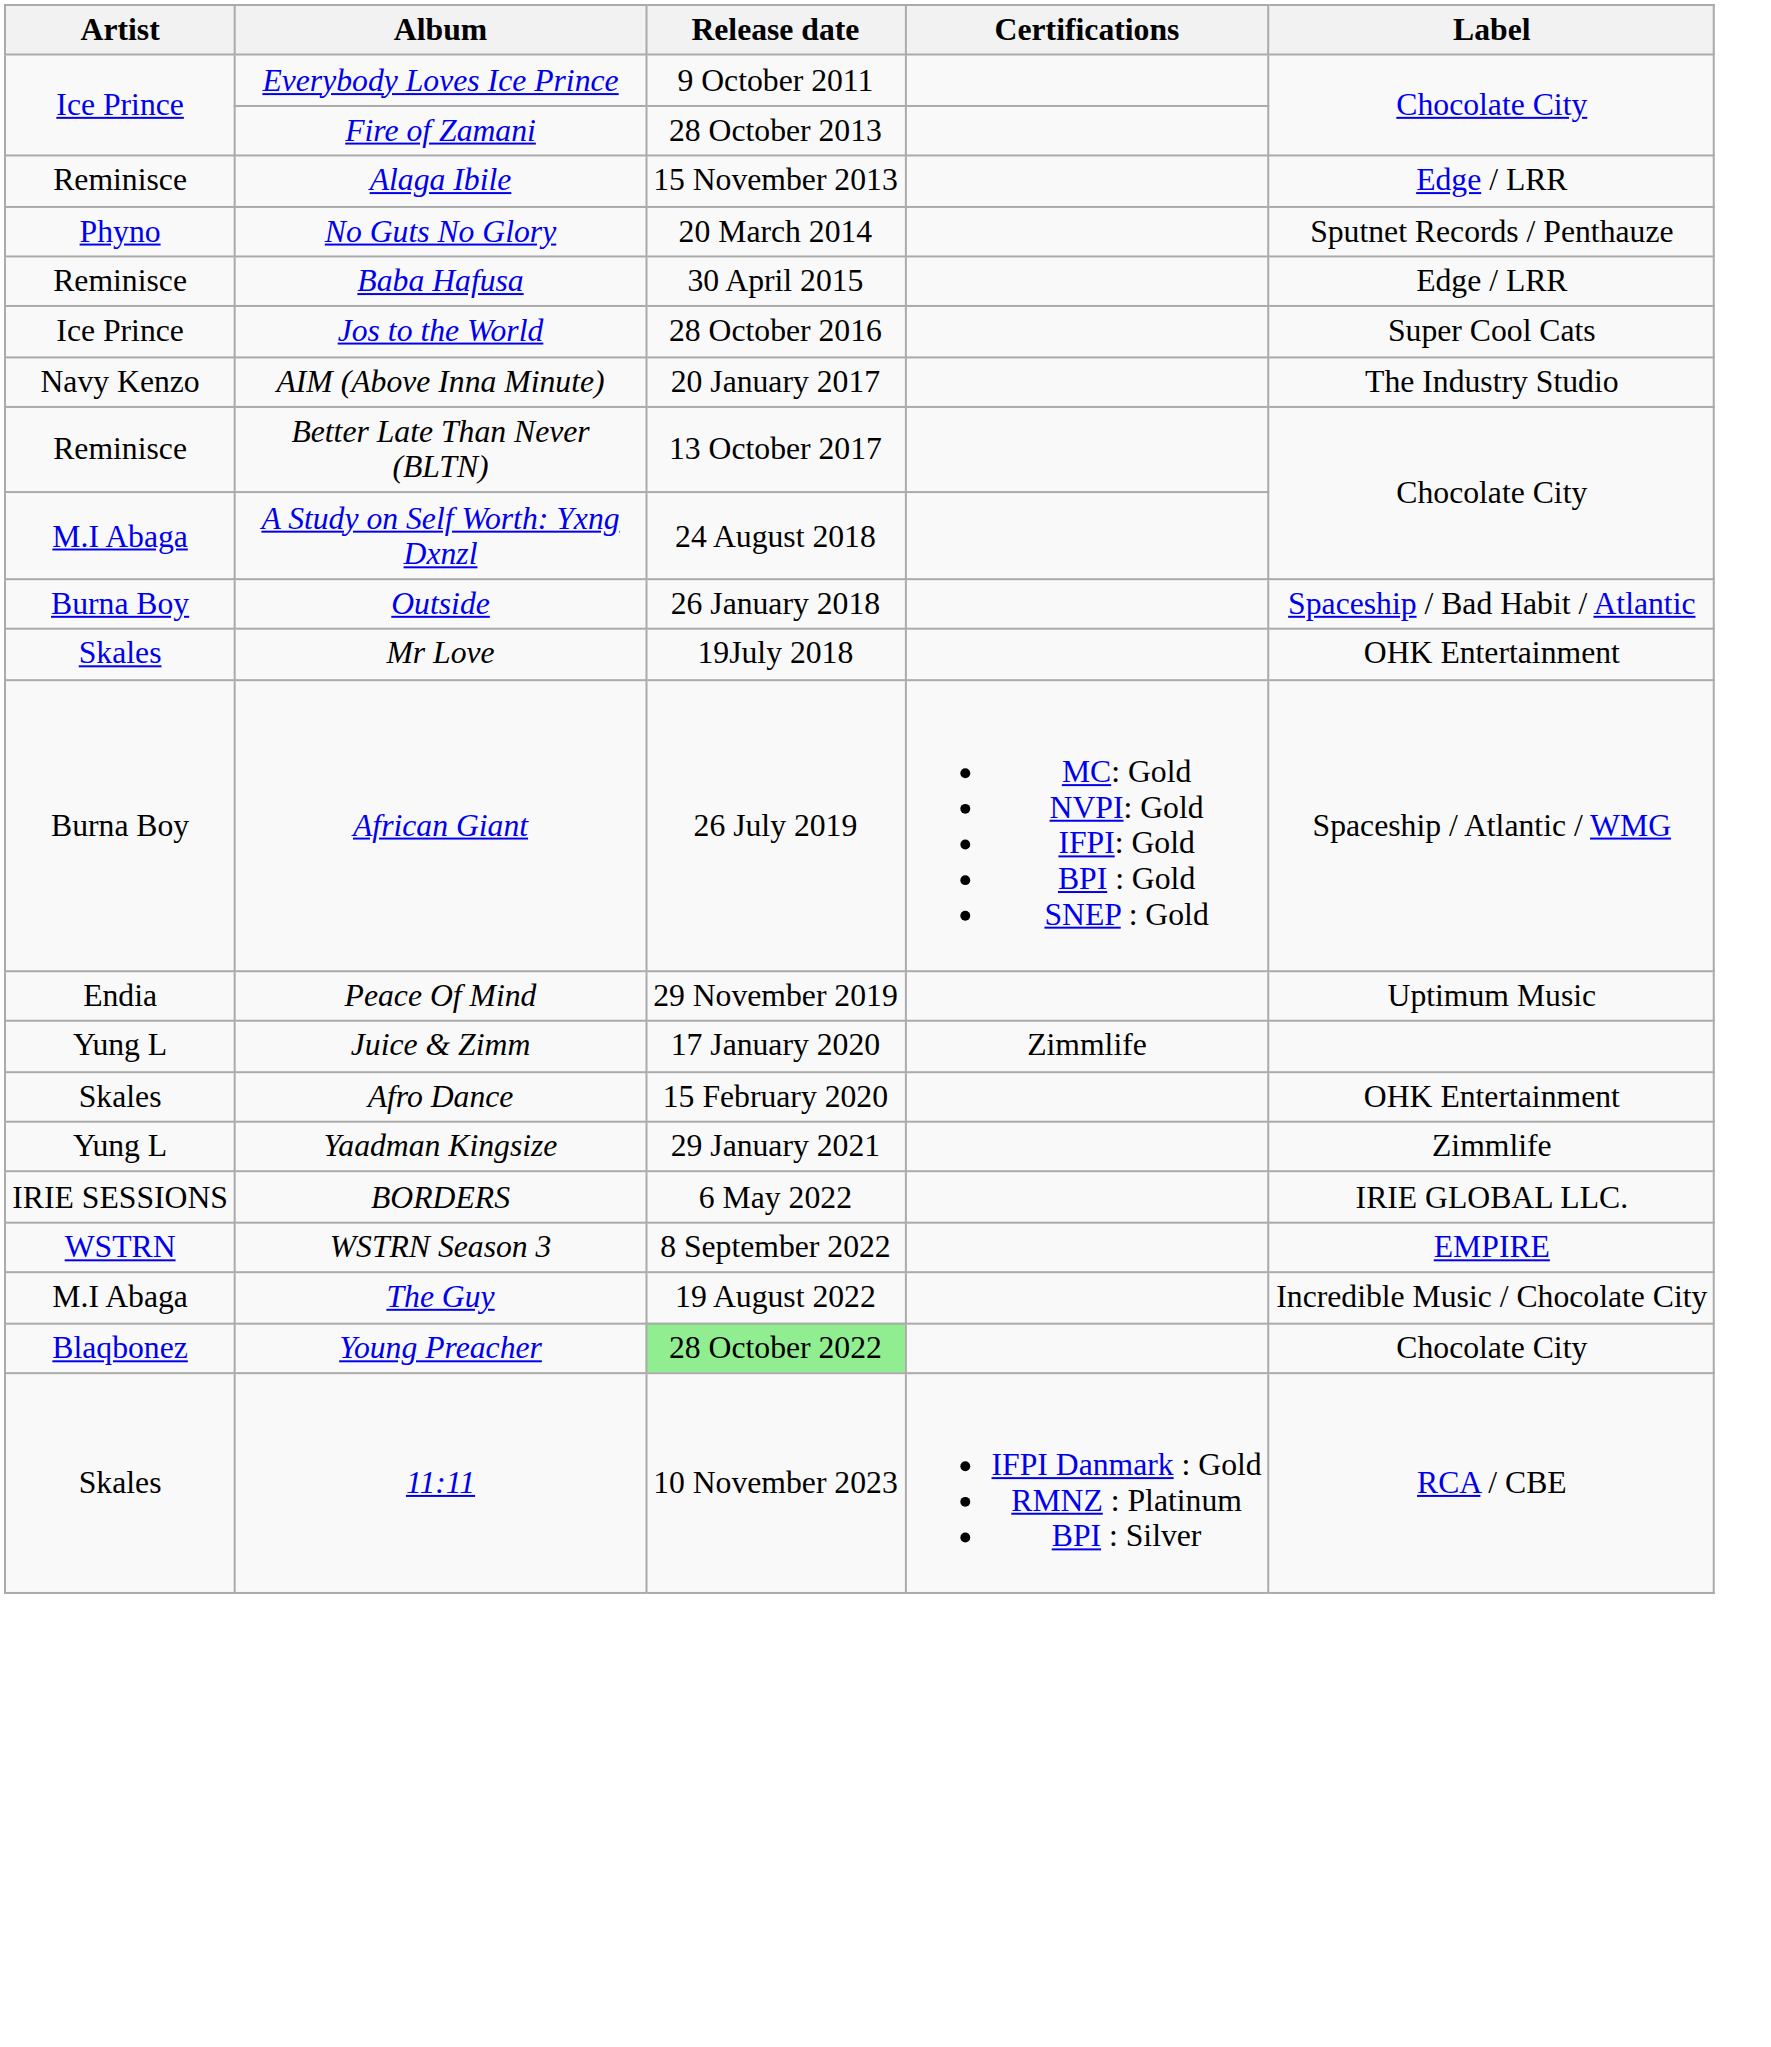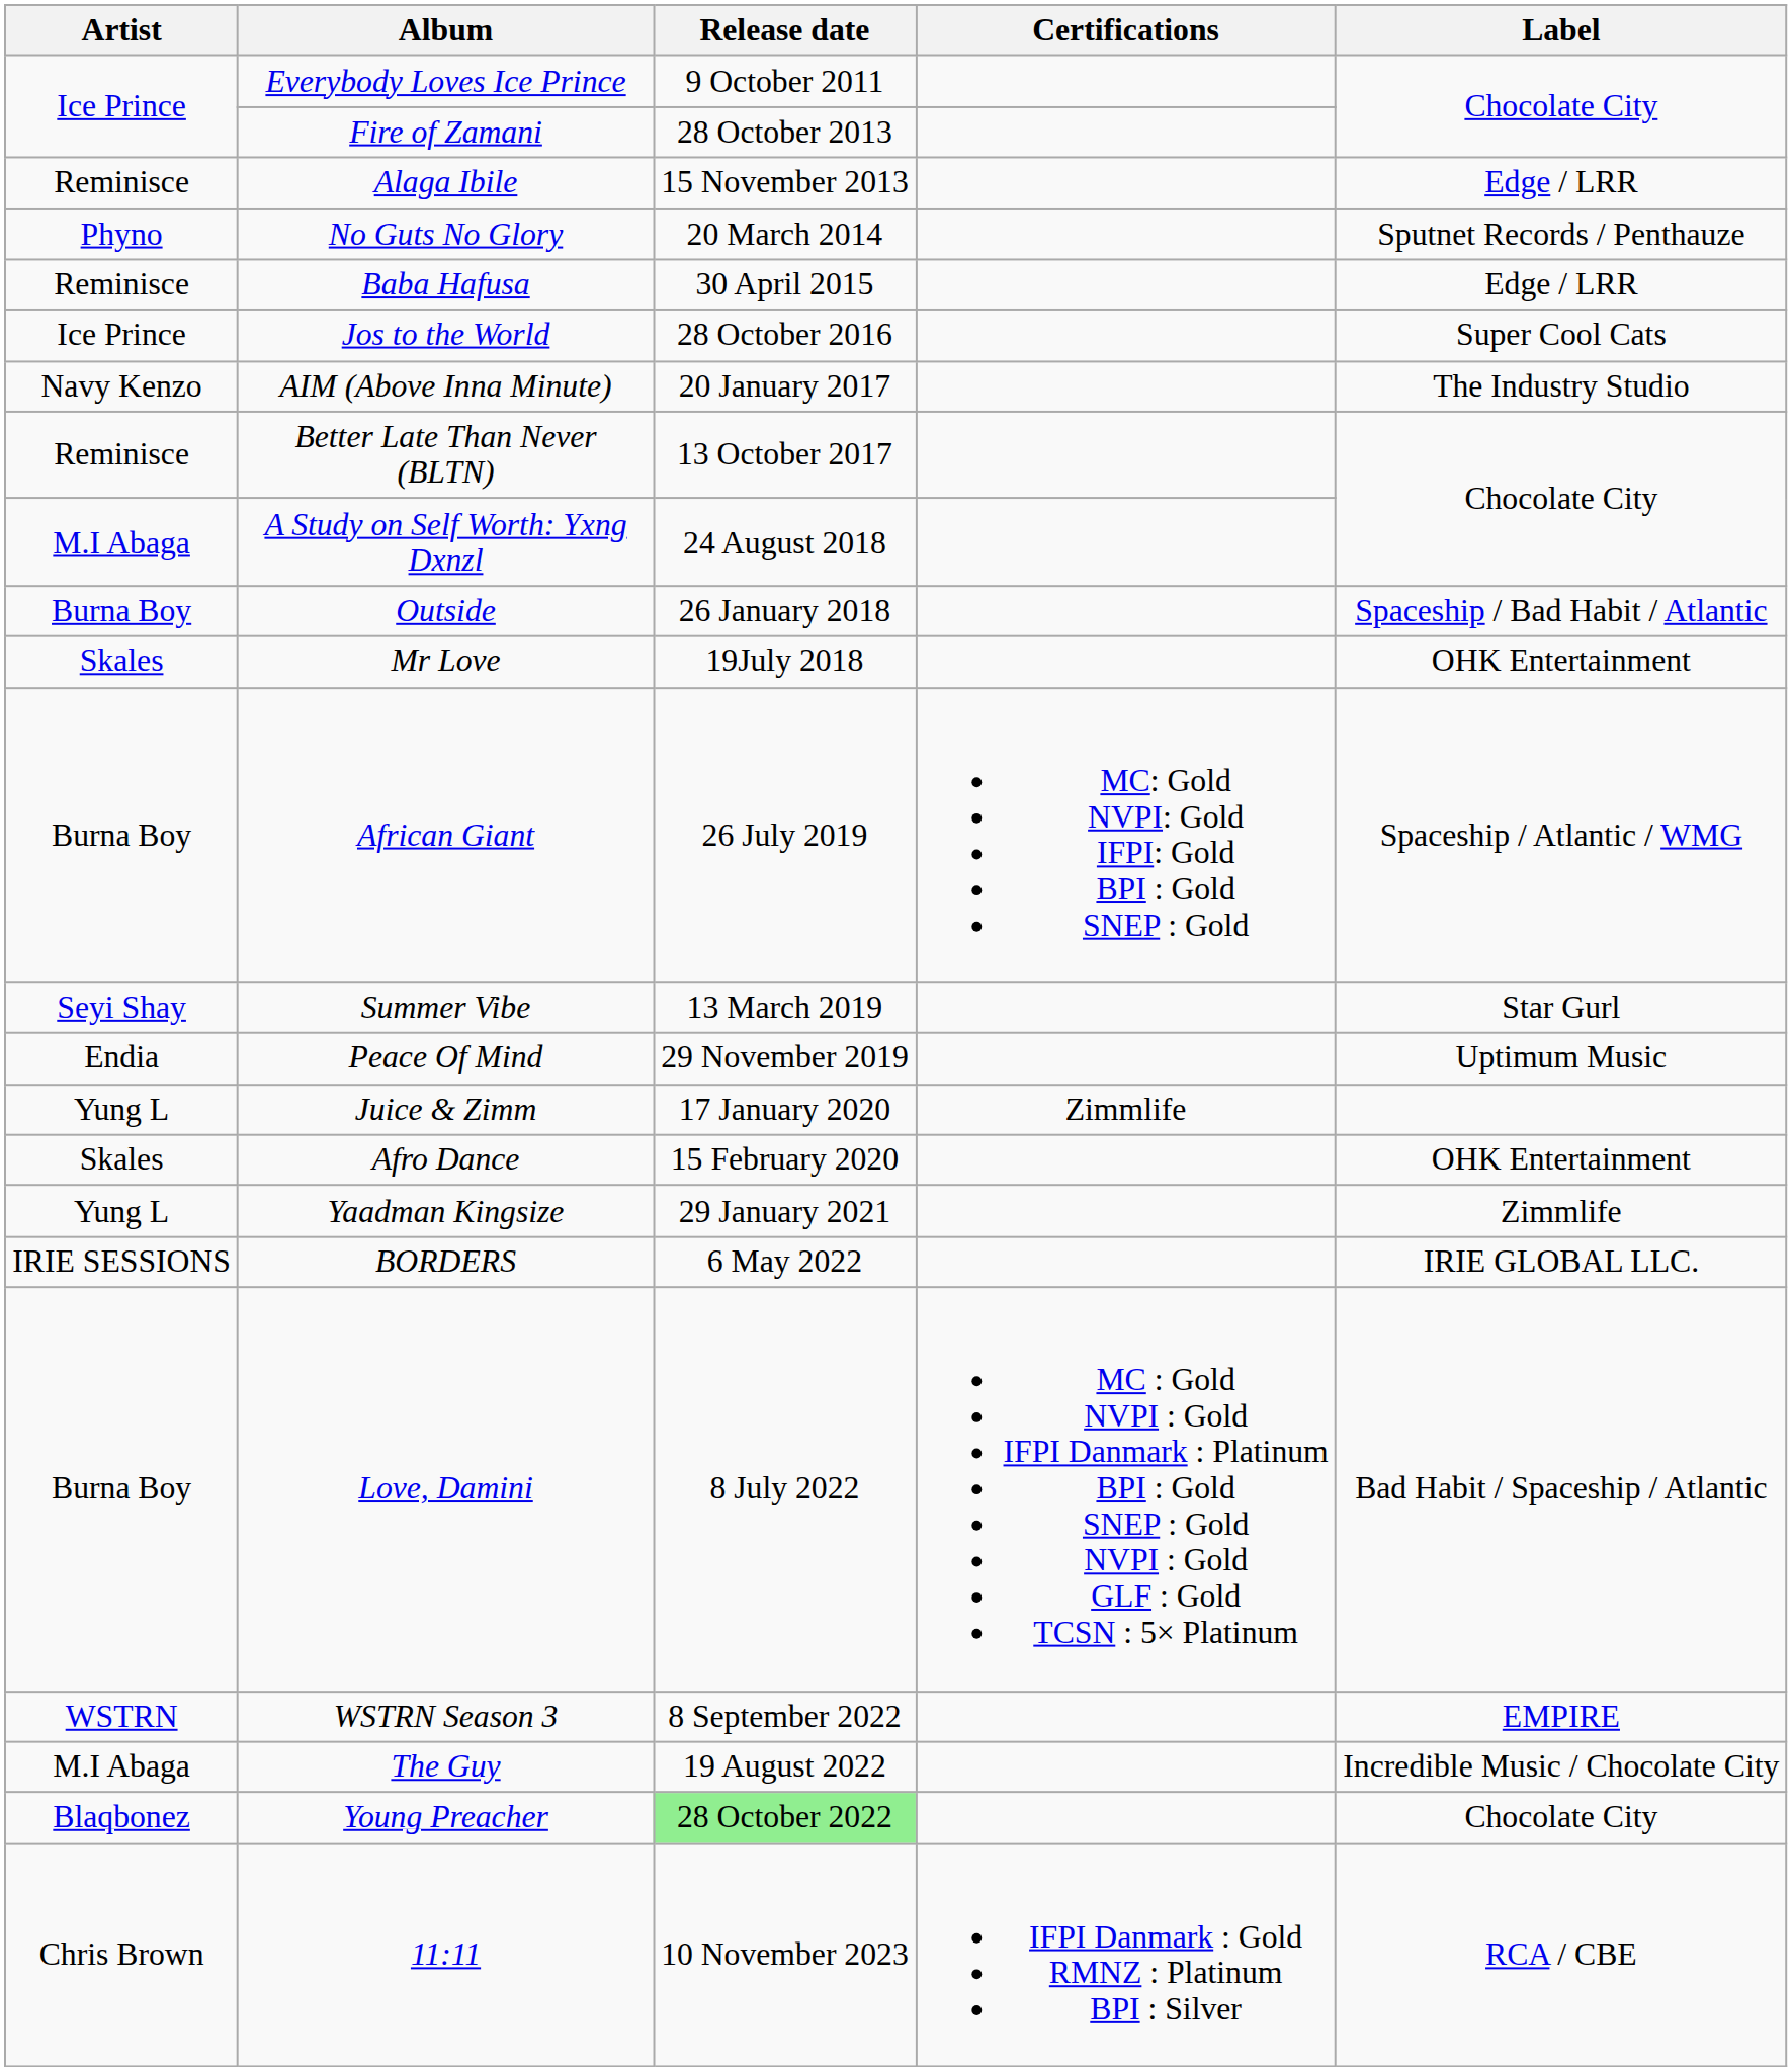+ row: Seyi Shay | Summer Vibe | 13 March 2019 | Star Gurl
+ row: Burna Boy | Love, Damini | 8 July 2022 | MC : Gold NVPI : Gold IFPI Danmark : Platinum BPI : Gold SNEP : Gold NVPI : Gold GLF : Gold TCSN : 5× Platinum | Bad Habit / Spaceship / Atlantic
11:11 | Artist: Skales -> Chris Brown
